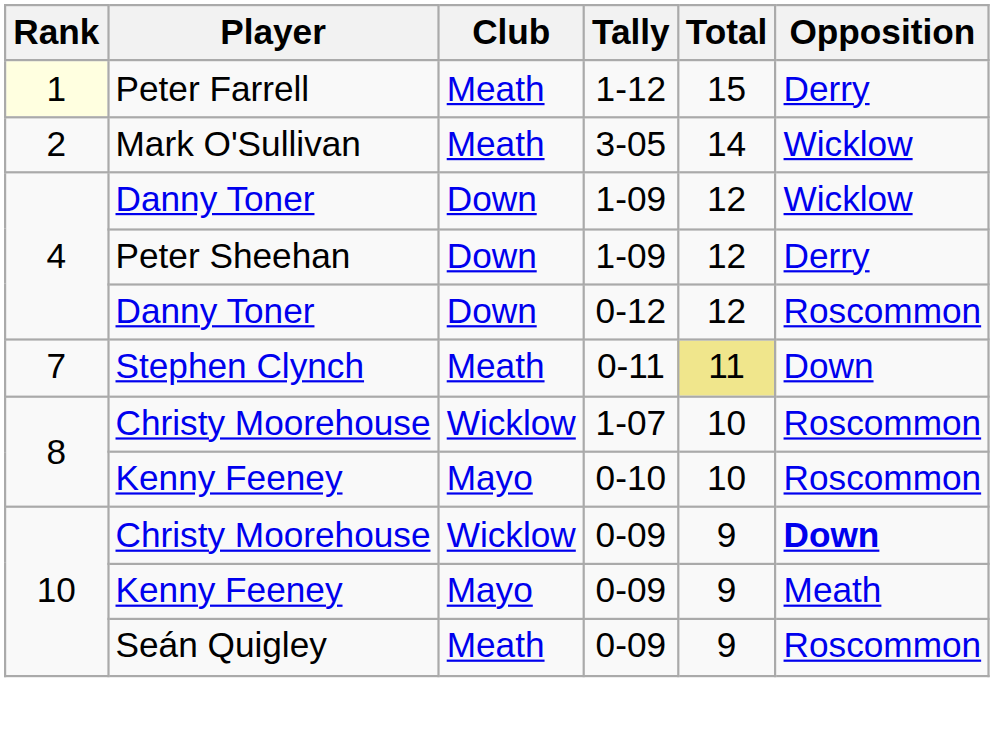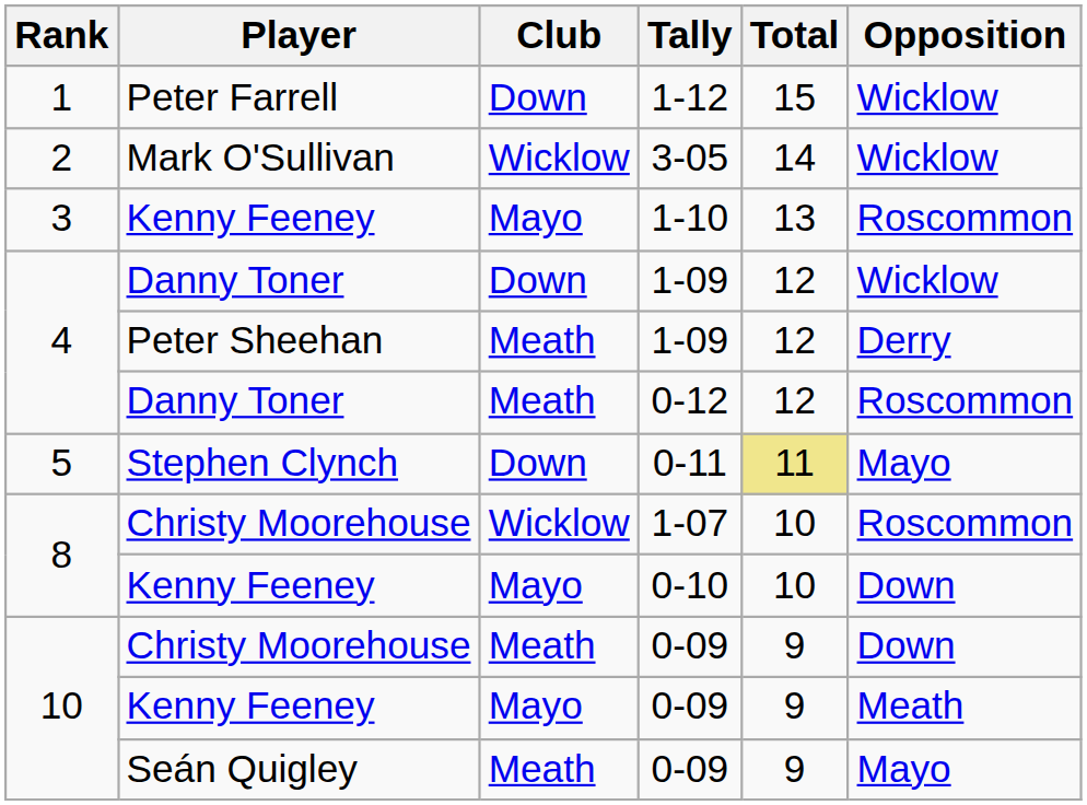1-12 | Rank: lightyellow background -> no background
1-12 | Club: Meath -> Down
1-12 | Opposition: Derry -> Wicklow
3-05 | Club: Meath -> Wicklow
+ row: 3 | Kenny Feeney | Mayo | 1-10 | 13 | Roscommon
Peter Sheehan / 1-09 | Club: Down -> Meath
0-12 | Club: Down -> Meath
0-11 | Rank: 7 -> 5
0-11 | Club: Meath -> Down
0-11 | Opposition: Down -> Mayo
0-10 | Opposition: Roscommon -> Down
Christy Moorehouse / 0-09 | Club: Wicklow -> Meath
Christy Moorehouse / 0-09 | Opposition: bold -> normal
Seán Quigley / 0-09 | Opposition: Roscommon -> Mayo
